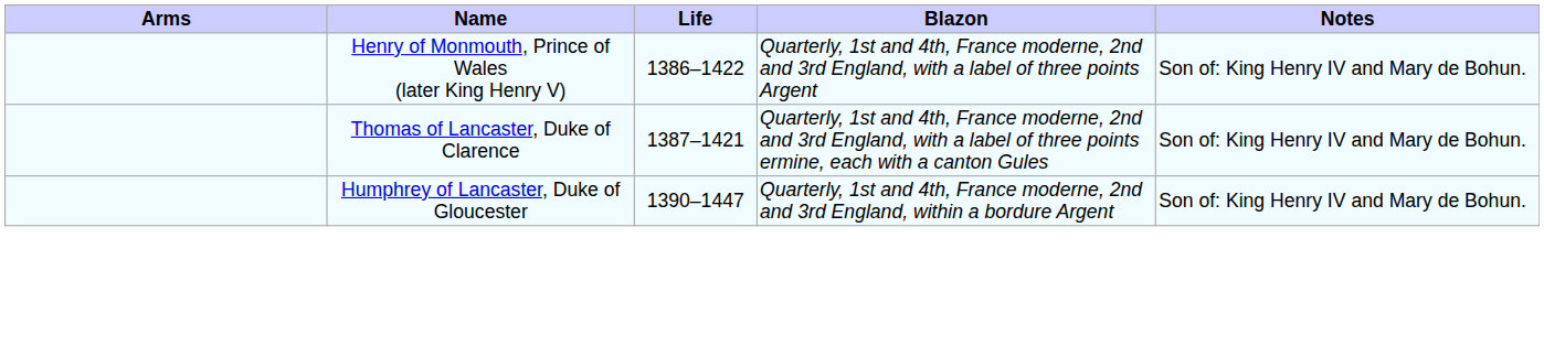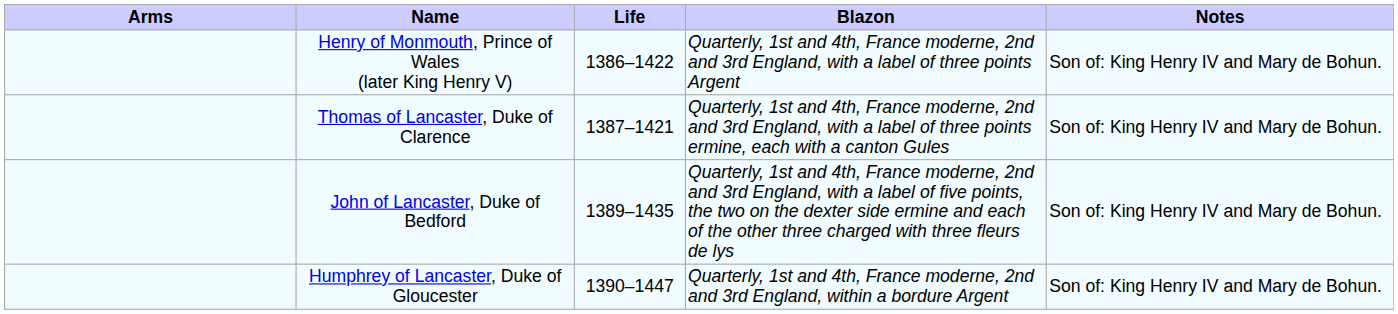+ row: John of Lancaster, Duke of Bedford | 1389–1435 | Quarterly, 1st and 4th, France moderne, 2nd and 3rd England, with a label of five points, the two on the dexter side ermine and each of the other three charged with three fleurs de lys | Son of: King Henry IV and Mary de Bohun.
